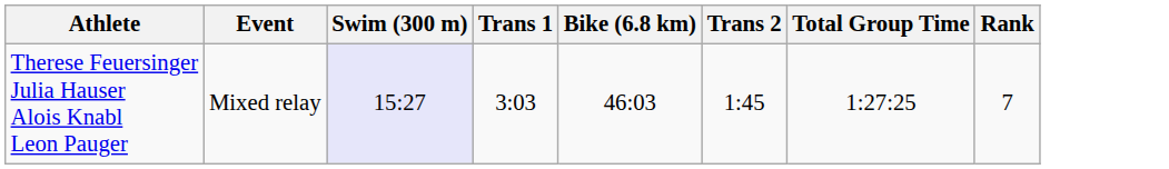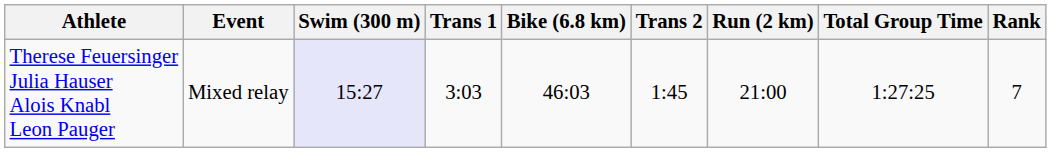+ column: Run (2 km) | 21:00
